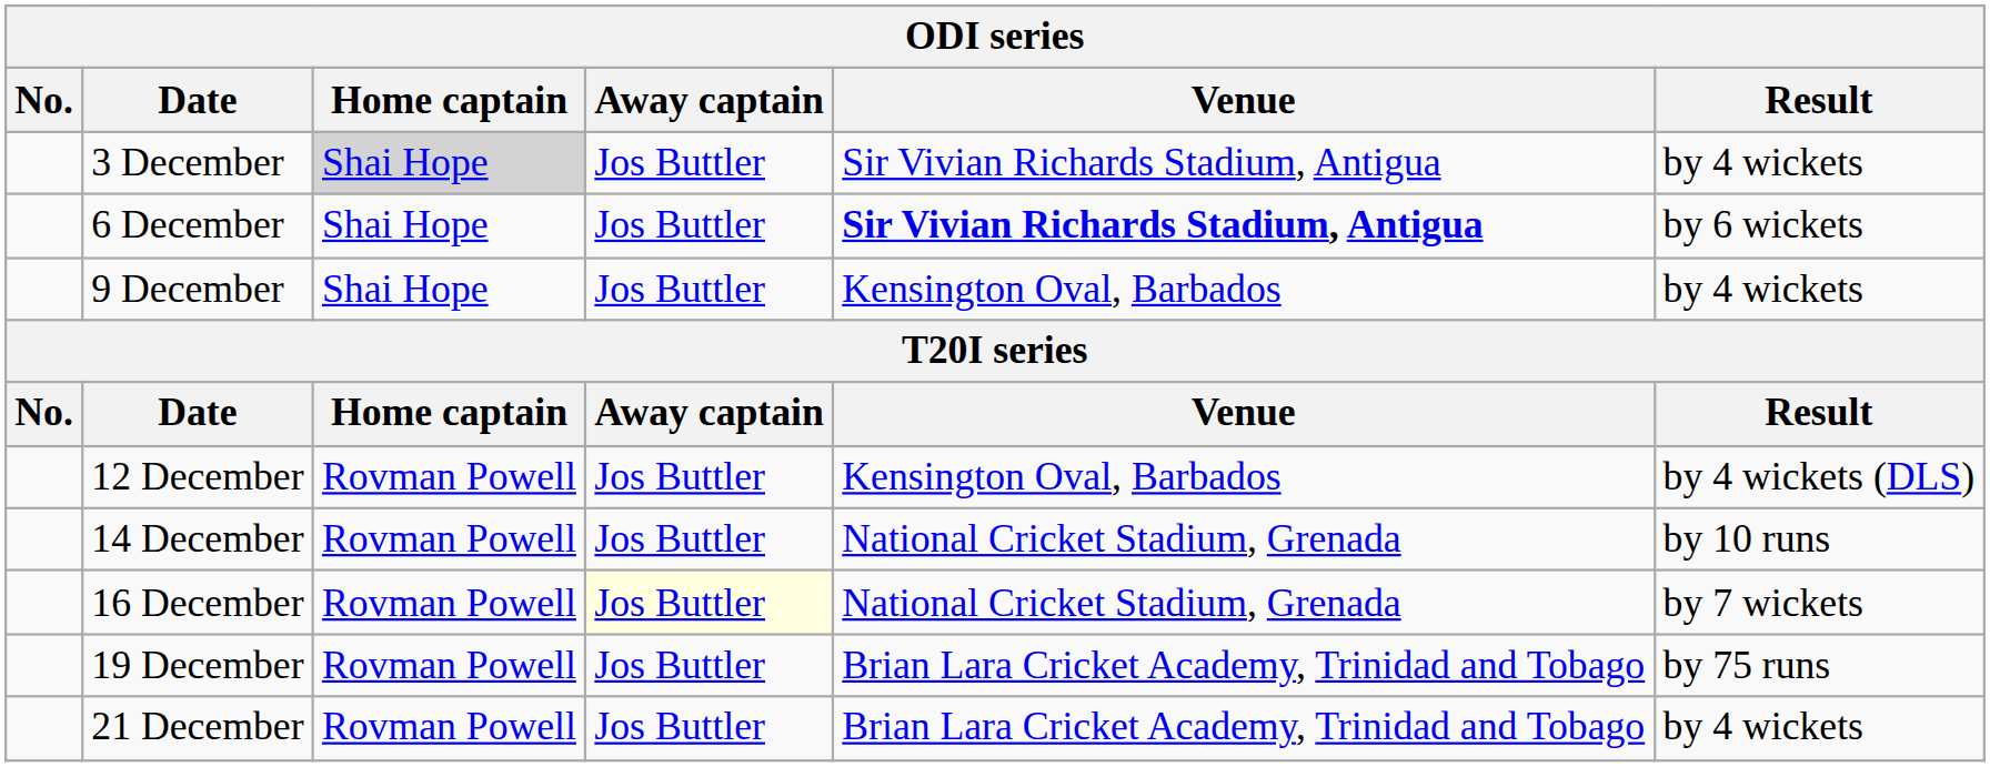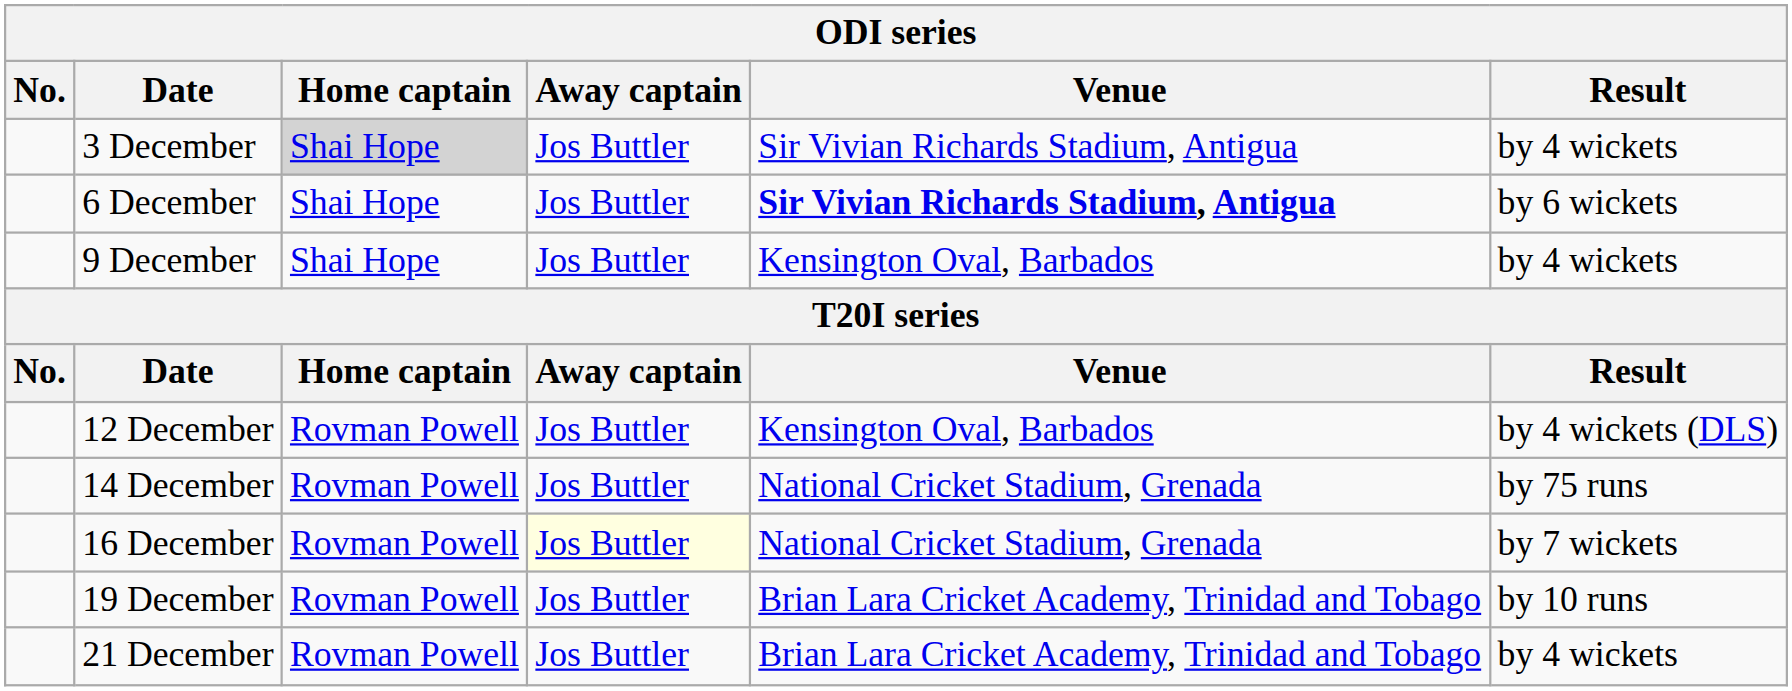14 December | Result: by 10 runs -> by 75 runs
19 December | Result: by 75 runs -> by 10 runs
